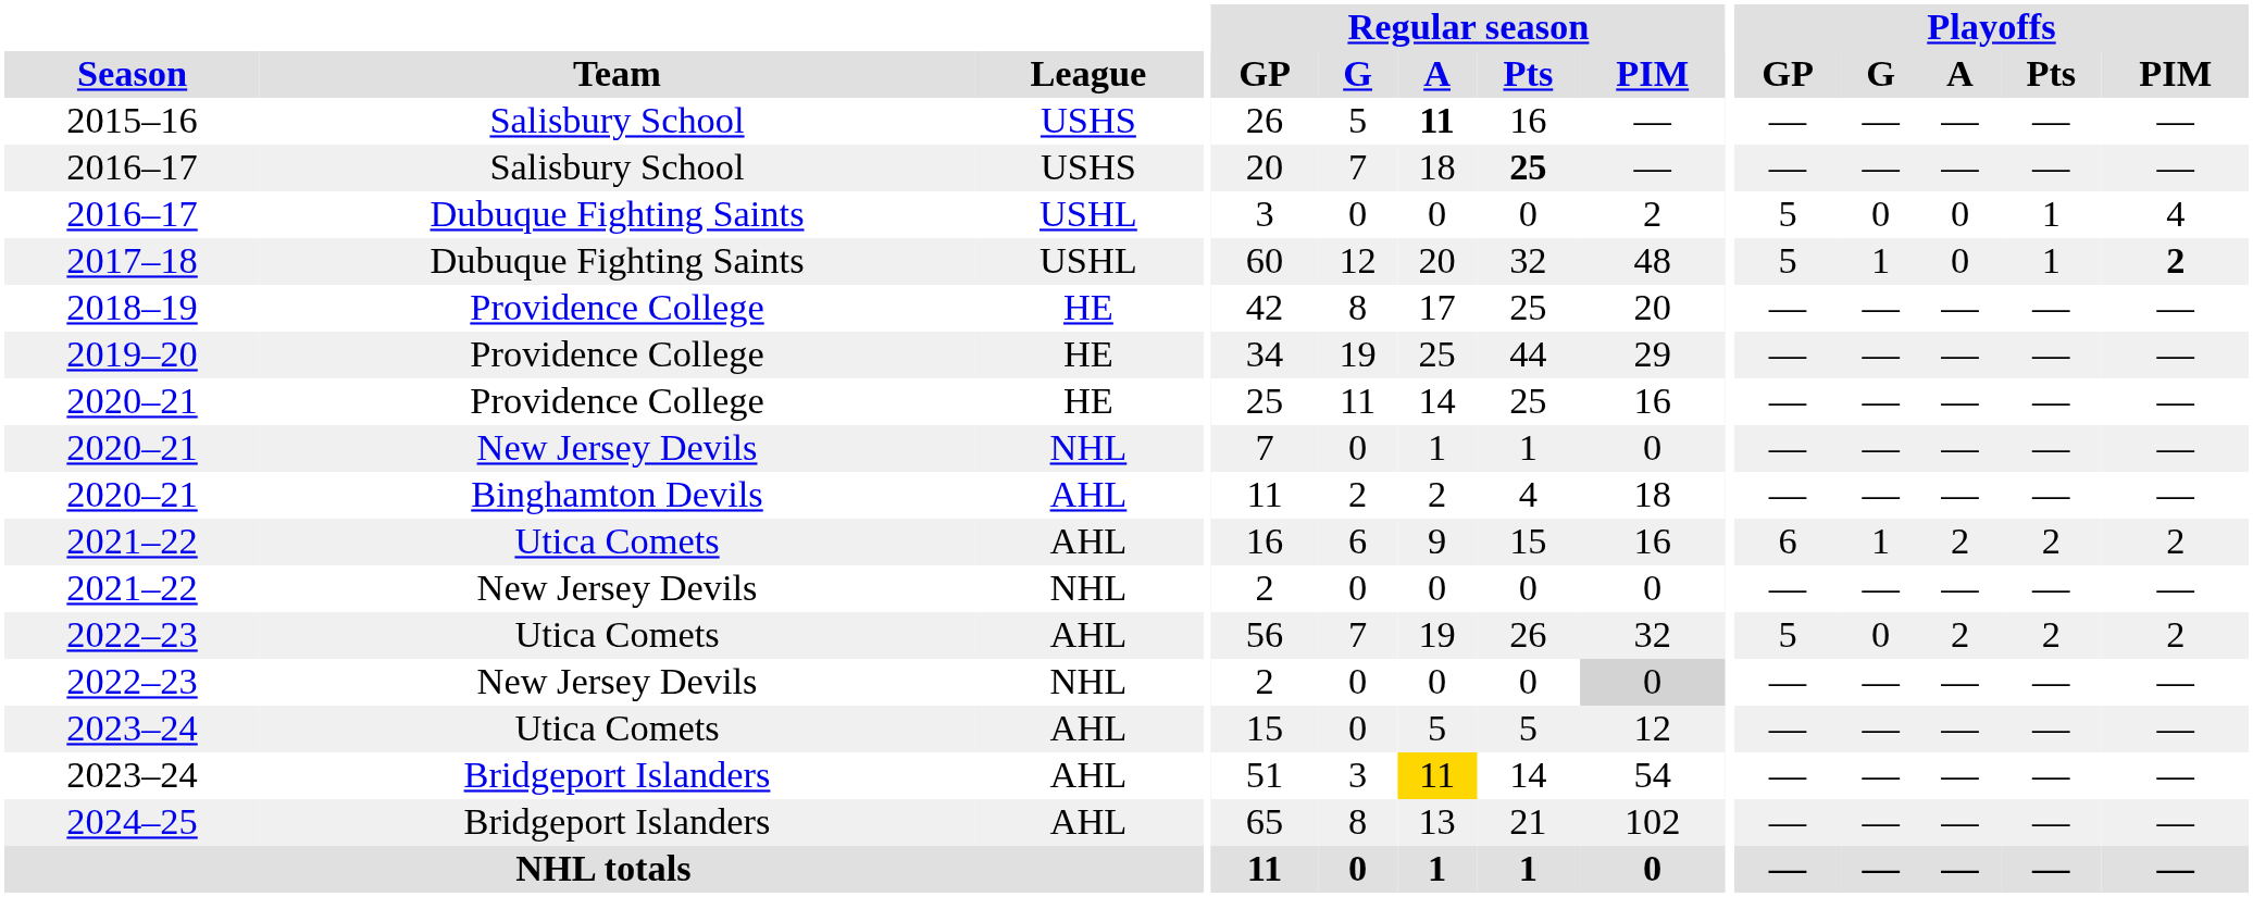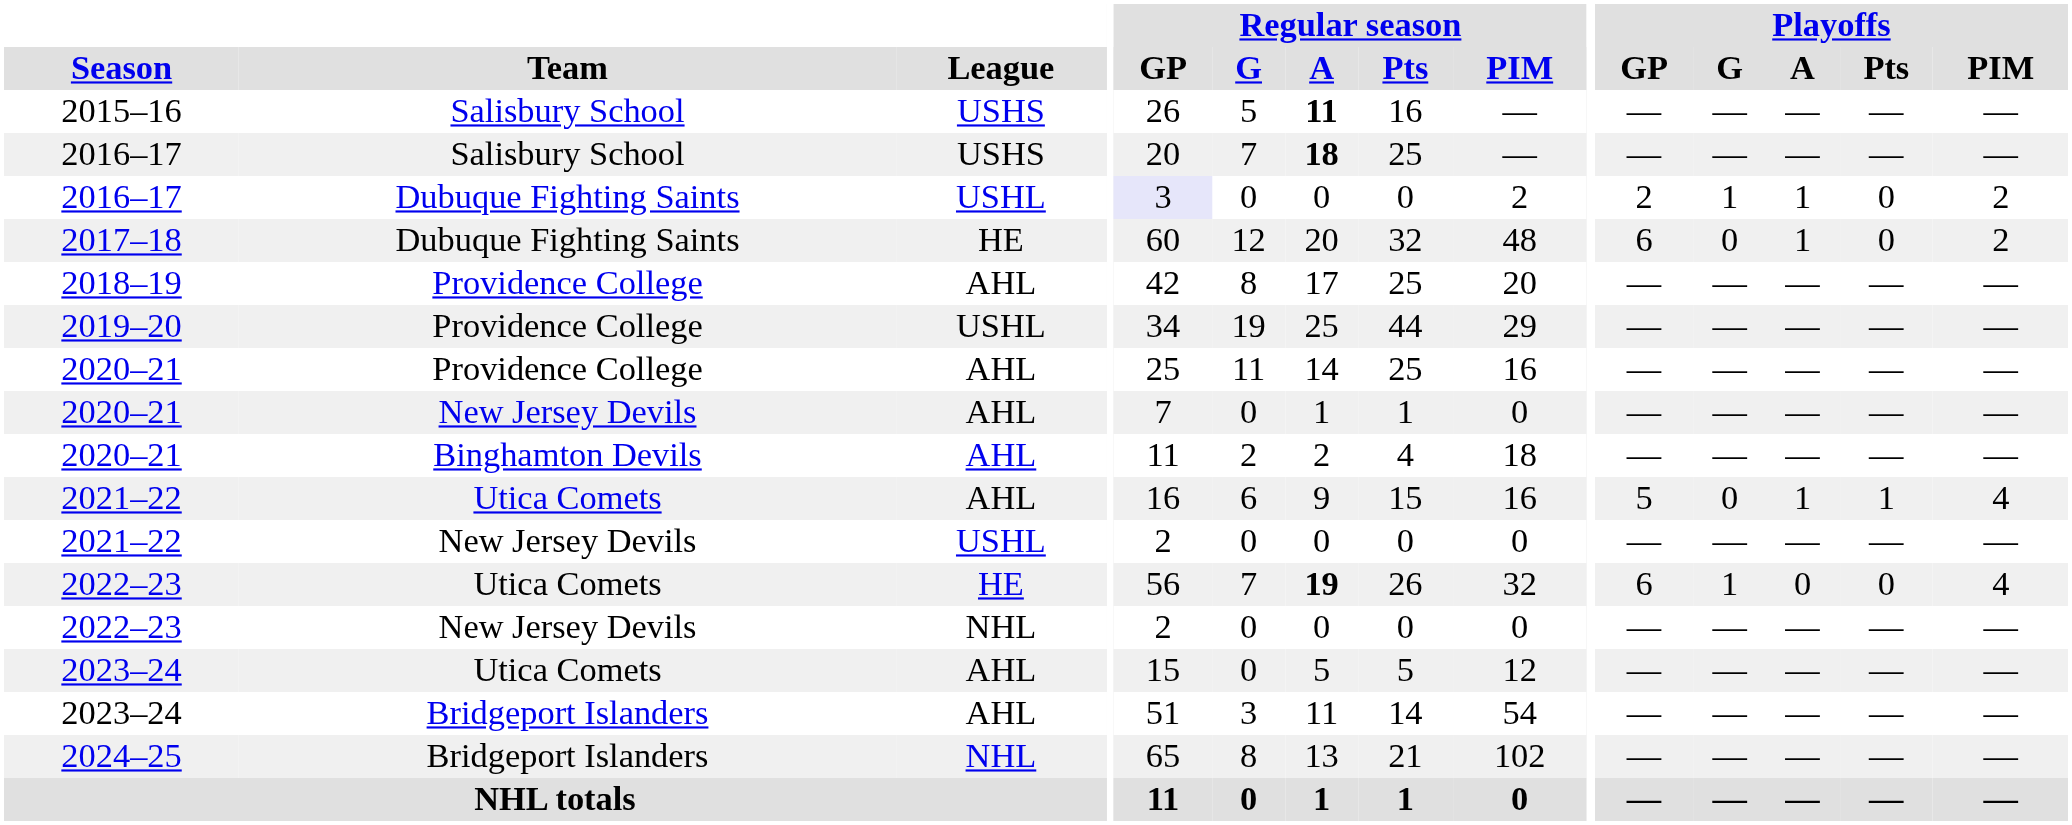2016–17 / Salisbury School | Regular season / A: normal -> bold
2016–17 / Salisbury School | Regular season / Pts: bold -> normal
2016–17 / Dubuque Fighting Saints | Regular season / GP: no background -> lavender background
2016–17 / Dubuque Fighting Saints | Playoffs / GP: 5 -> 2
2016–17 / Dubuque Fighting Saints | Playoffs / G: 0 -> 1
2016–17 / Dubuque Fighting Saints | Playoffs / A: 0 -> 1
2016–17 / Dubuque Fighting Saints | Playoffs / Pts: 1 -> 0
2016–17 / Dubuque Fighting Saints | Playoffs / PIM: 4 -> 2
2017–18 | League: USHL -> HE
2017–18 | Playoffs / GP: 5 -> 6
2017–18 | Playoffs / G: 1 -> 0
2017–18 | Playoffs / A: 0 -> 1
2017–18 | Playoffs / Pts: 1 -> 0
2017–18 | Playoffs / PIM: bold -> normal
2018–19 | League: HE -> AHL
2019–20 | League: HE -> USHL
2020–21 / Providence College | League: HE -> AHL
2020–21 / New Jersey Devils | League: NHL -> AHL
2021–22 / Utica Comets | Playoffs / GP: 6 -> 5
2021–22 / Utica Comets | Playoffs / G: 1 -> 0
2021–22 / Utica Comets | Playoffs / A: 2 -> 1
2021–22 / Utica Comets | Playoffs / Pts: 2 -> 1
2021–22 / Utica Comets | Playoffs / PIM: 2 -> 4
2021–22 / New Jersey Devils | League: NHL -> USHL
2022–23 / Utica Comets | League: AHL -> HE
2022–23 / Utica Comets | Regular season / A: normal -> bold
2022–23 / Utica Comets | Playoffs / GP: 5 -> 6
2022–23 / Utica Comets | Playoffs / G: 0 -> 1
2022–23 / Utica Comets | Playoffs / A: 2 -> 0
2022–23 / Utica Comets | Playoffs / Pts: 2 -> 0
2022–23 / Utica Comets | Playoffs / PIM: 2 -> 4
2022–23 / New Jersey Devils | Regular season / PIM: lightgrey background -> no background
2023–24 / Bridgeport Islanders | Regular season / A: gold background -> no background
2024–25 | League: AHL -> NHL
